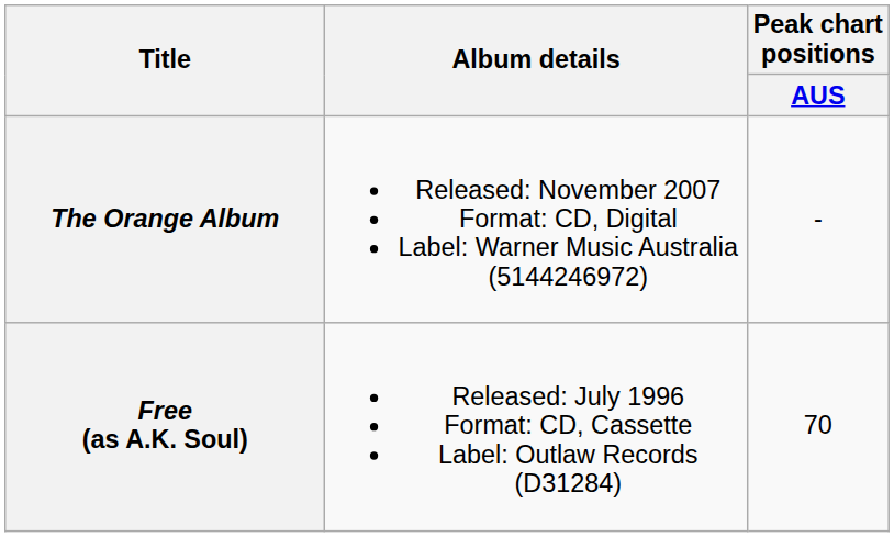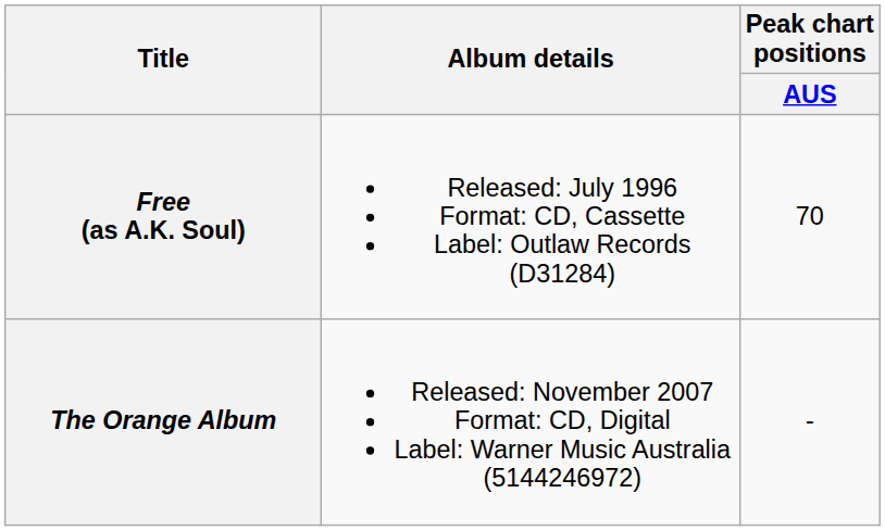rows swapped: Free (as A.K. Soul) <-> The Orange Album
